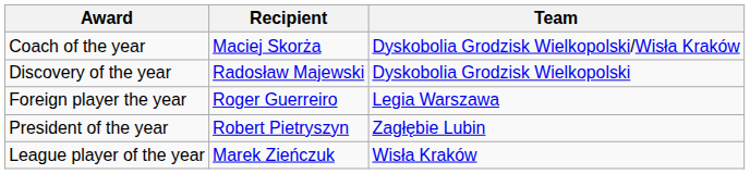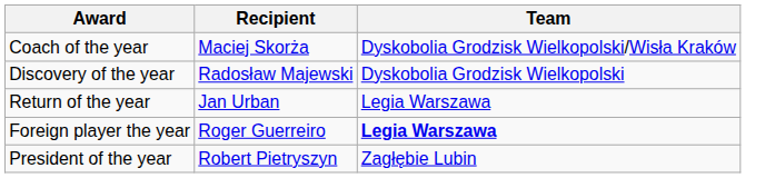+ row: Return of the year | Jan Urban | Legia Warszawa
Foreign player the year | Team: normal -> bold
- row: League player of the year | Marek Zieńczuk | Wisła Kraków
